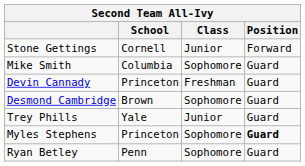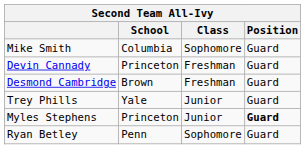- row: Stone Gettings | Cornell | Junior | Forward
Desmond Cambridge | Class: Sophomore -> Freshman
Myles Stephens | Class: Sophomore -> Junior
